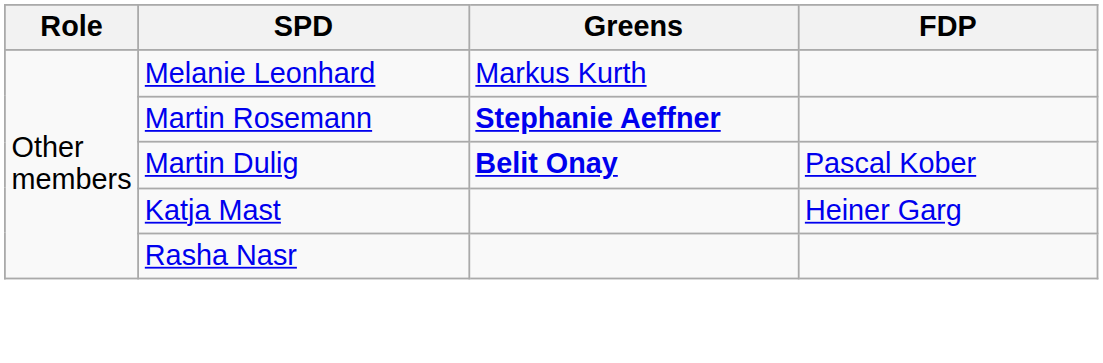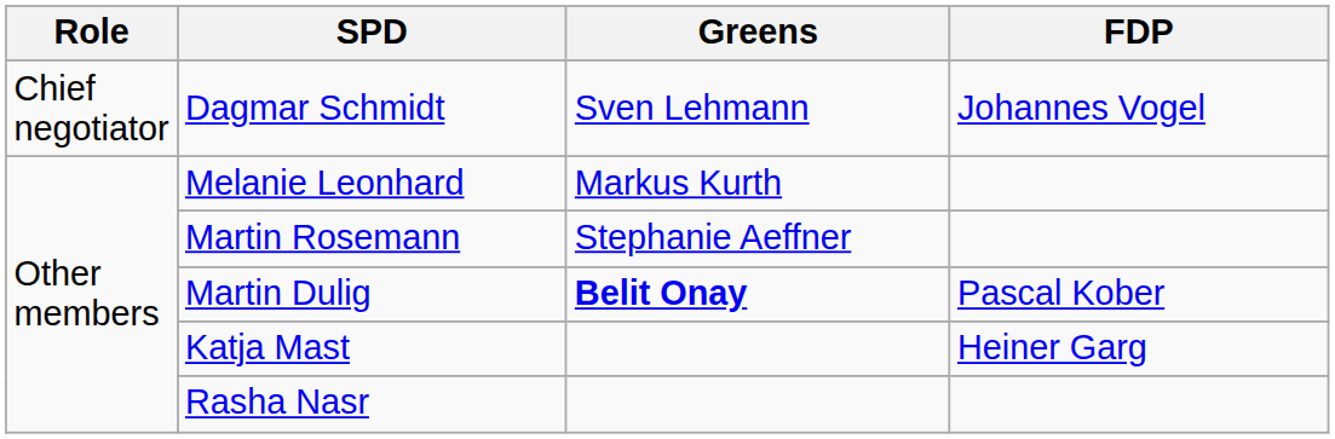+ row: Chief negotiator | Dagmar Schmidt | Sven Lehmann | Johannes Vogel
Martin Rosemann | Greens: bold -> normal
